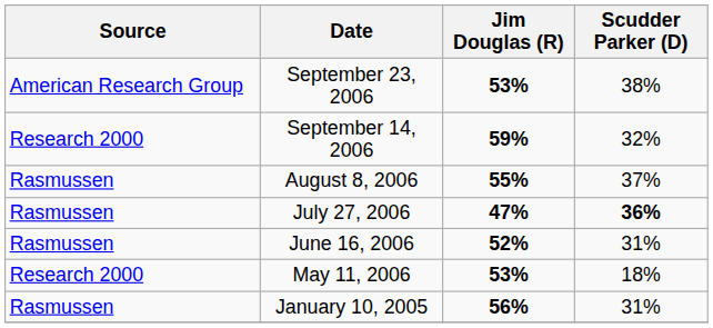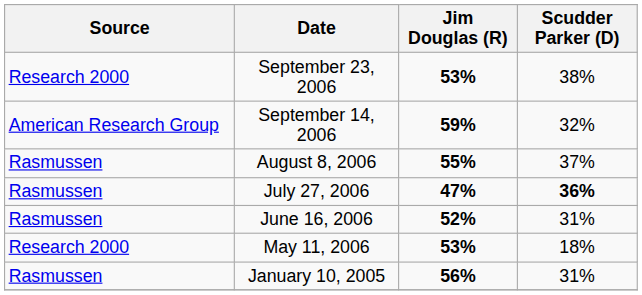September 23, 2006 | Source: American Research Group -> Research 2000
September 14, 2006 | Source: Research 2000 -> American Research Group
